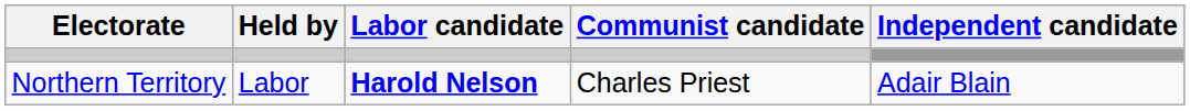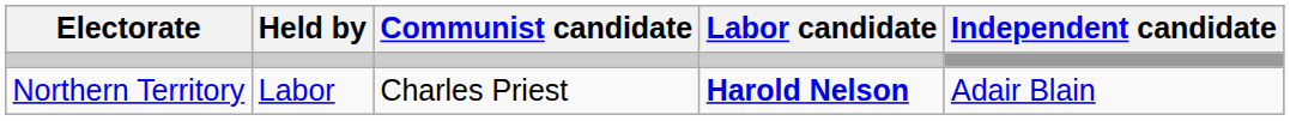columns swapped: Labor candidate <-> Communist candidate
